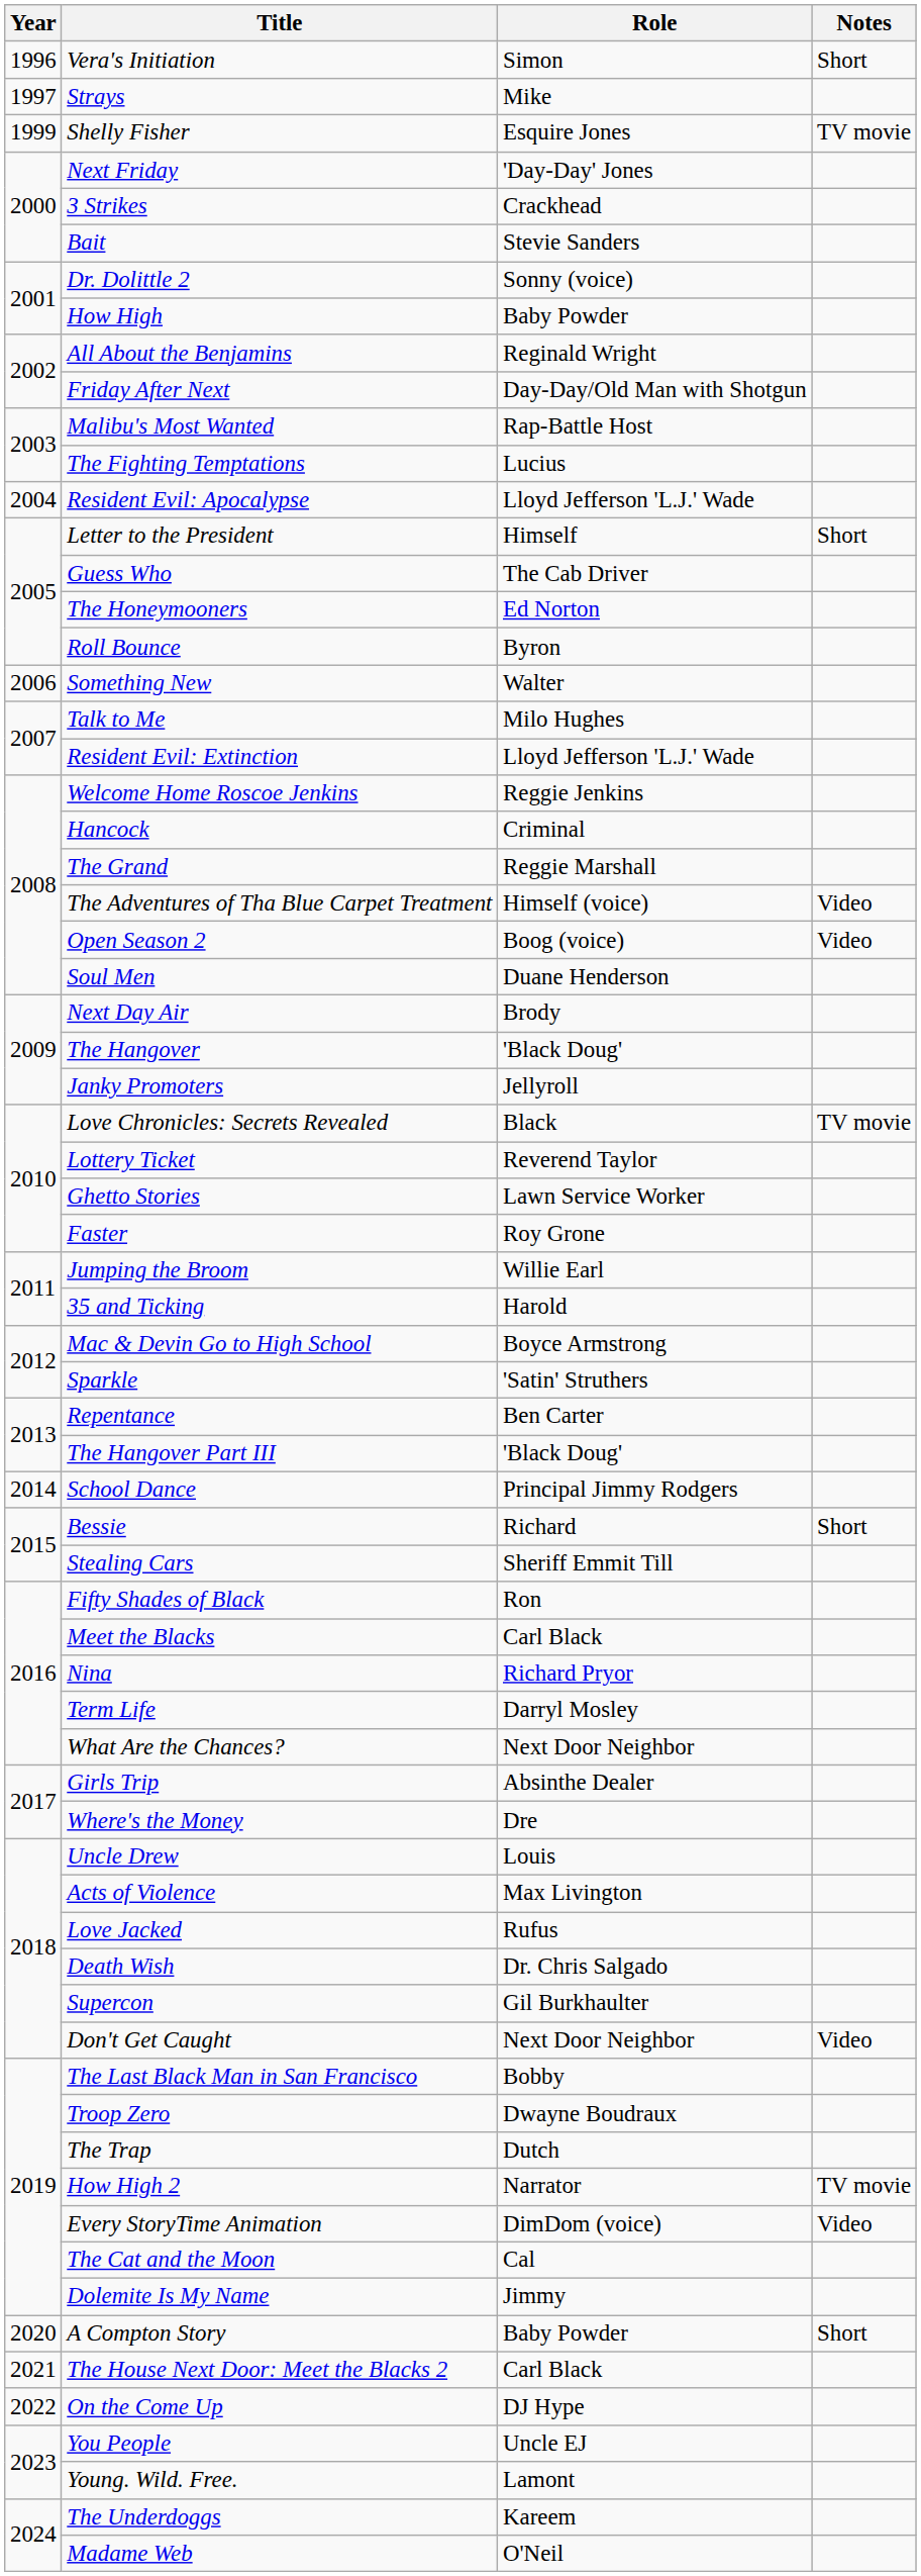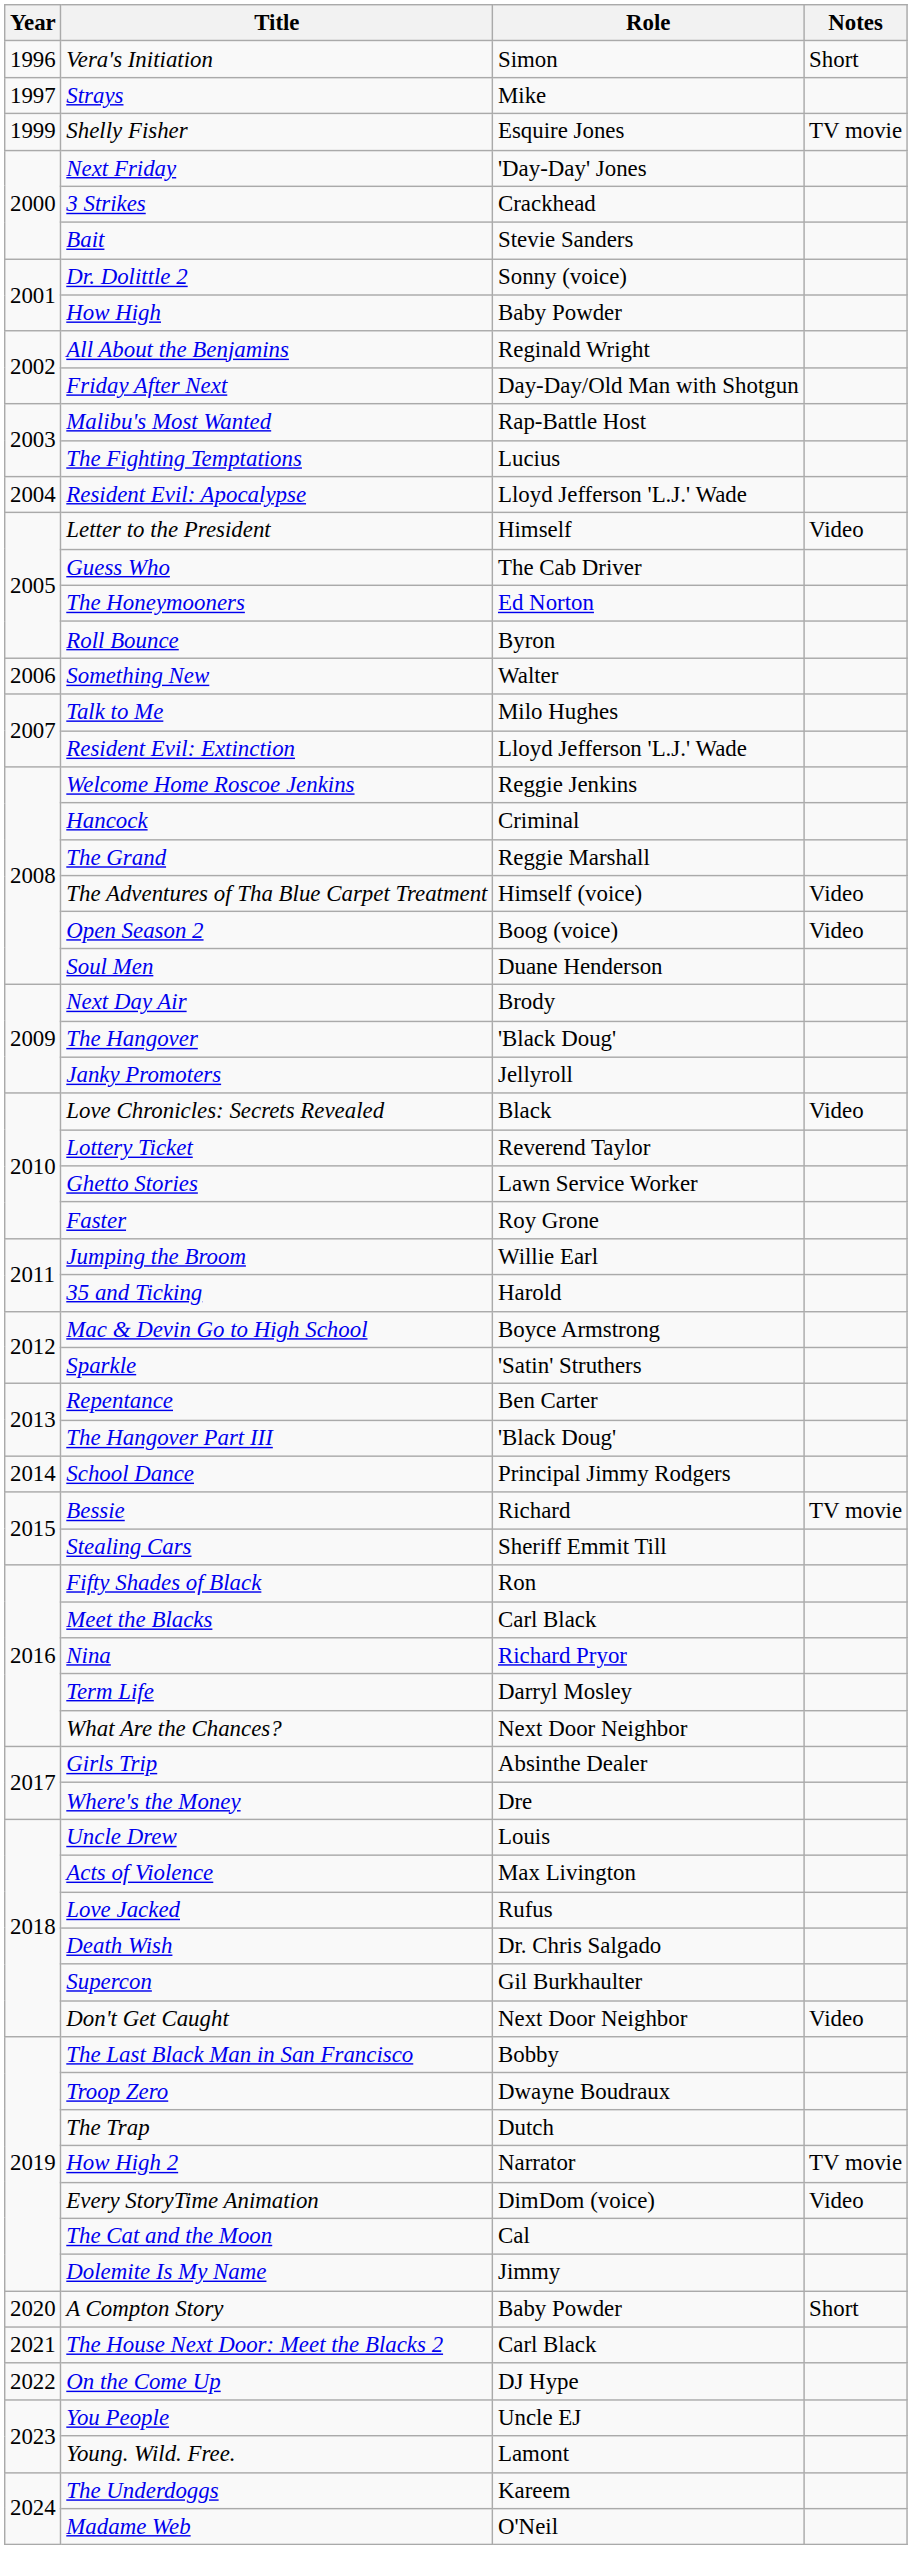Letter to the President | Notes: Short -> Video
Love Chronicles: Secrets Revealed | Notes: TV movie -> Video
Bessie | Notes: Short -> TV movie
